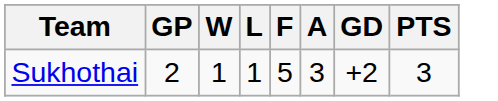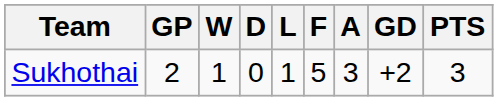+ column: D | 0
